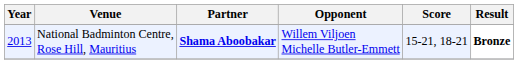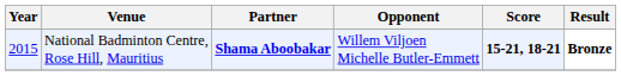National Badminton Centre, Rose Hill, Mauritius | Year: 2013 -> 2015
National Badminton Centre, Rose Hill, Mauritius | Score: normal -> bold
